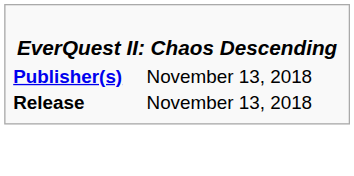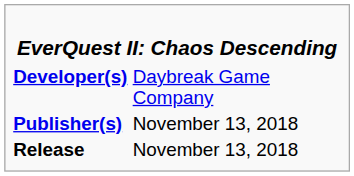+ row: Developer(s) | Daybreak Game Company
